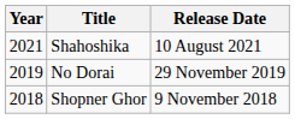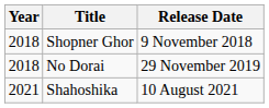rows swapped: Shopner Ghor <-> Shahoshika
No Dorai | Year: 2019 -> 2018
